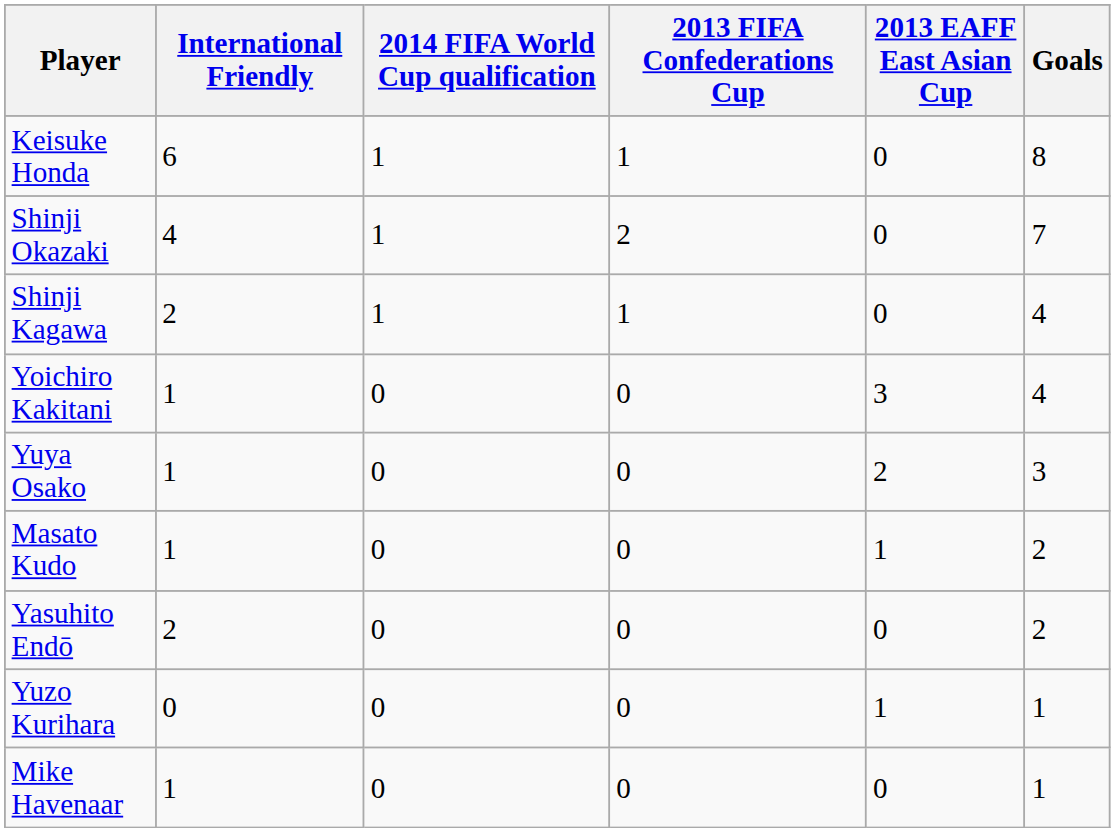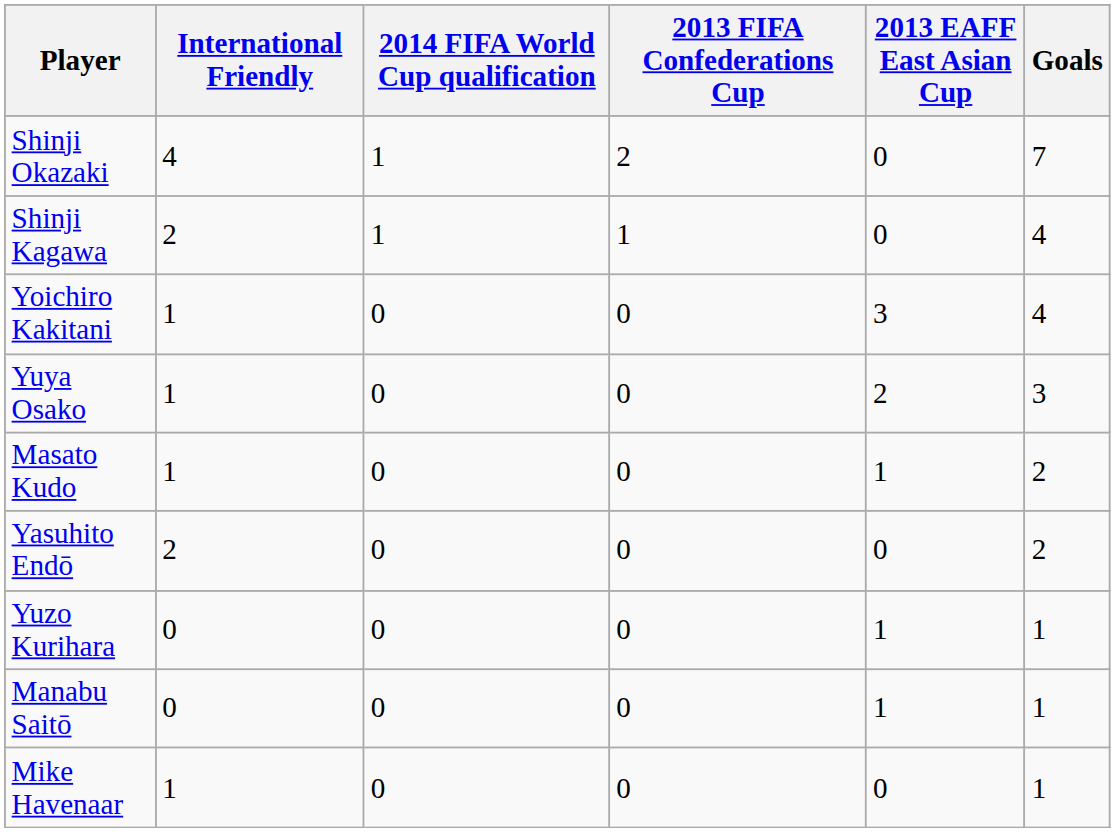- row: Keisuke Honda | 6 | 1 | 1 | 0 | 8
+ row: Manabu Saitō | 0 | 0 | 0 | 1 | 1
